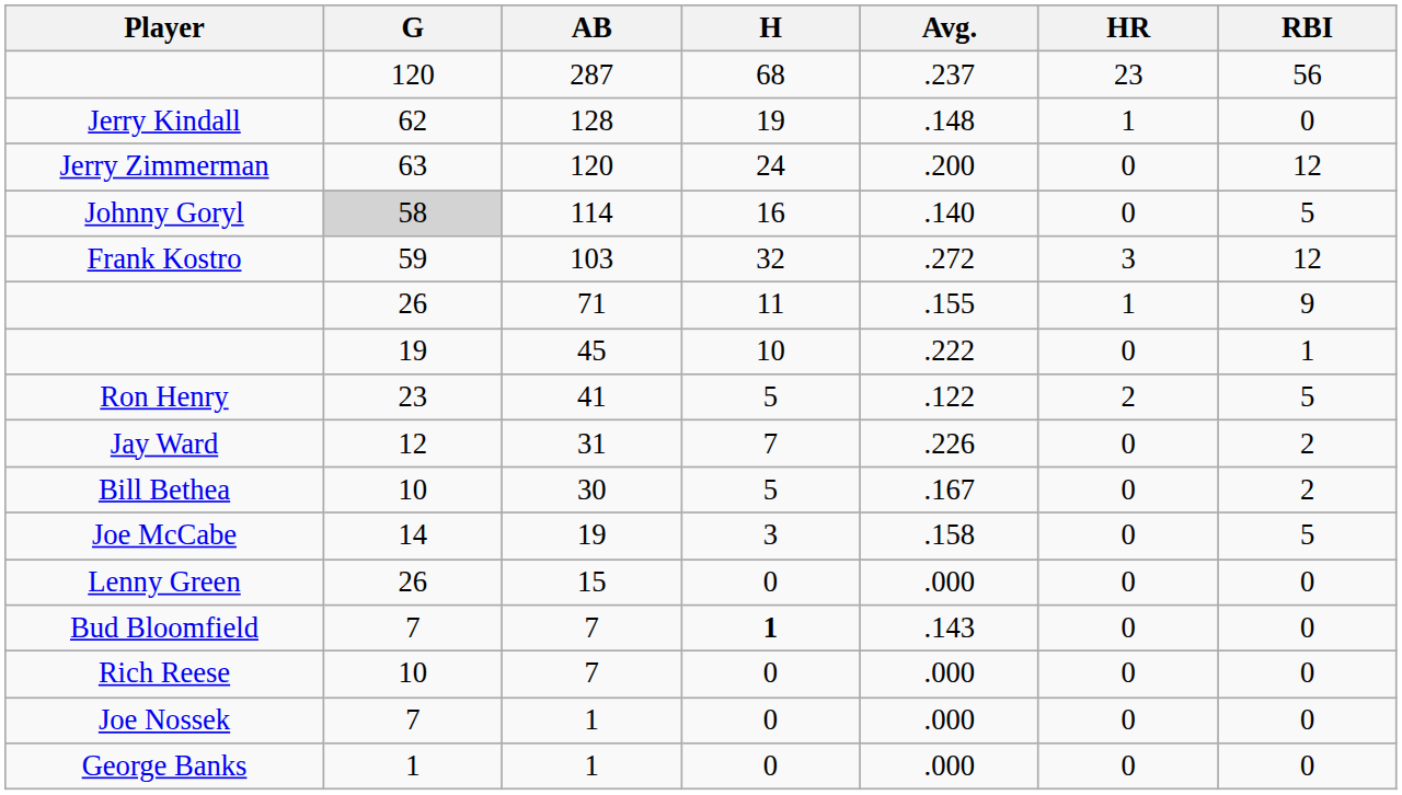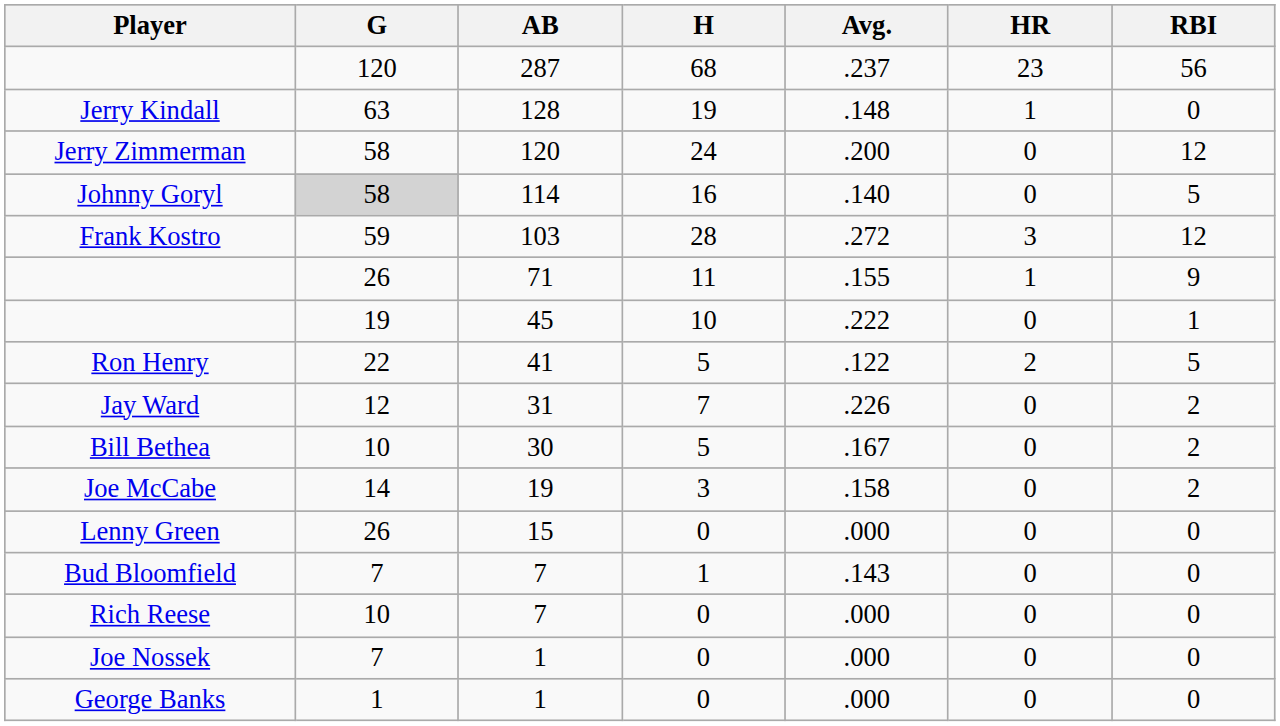Jerry Kindall | G: 62 -> 63
Jerry Zimmerman | G: 63 -> 58
Frank Kostro | H: 32 -> 28
Ron Henry | G: 23 -> 22
Joe McCabe | RBI: 5 -> 2
Bud Bloomfield | H: bold -> normal
